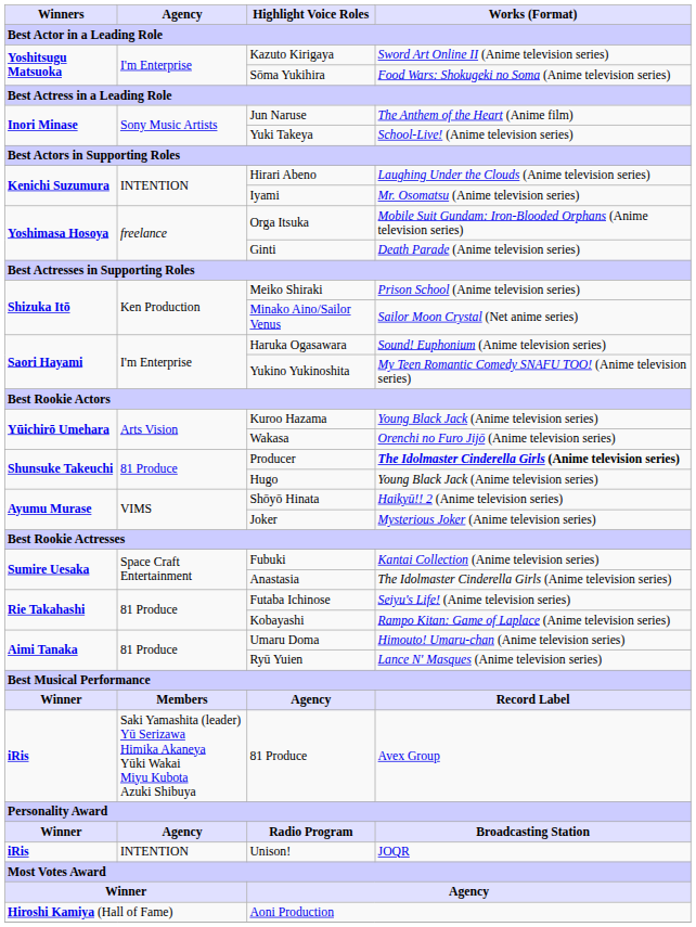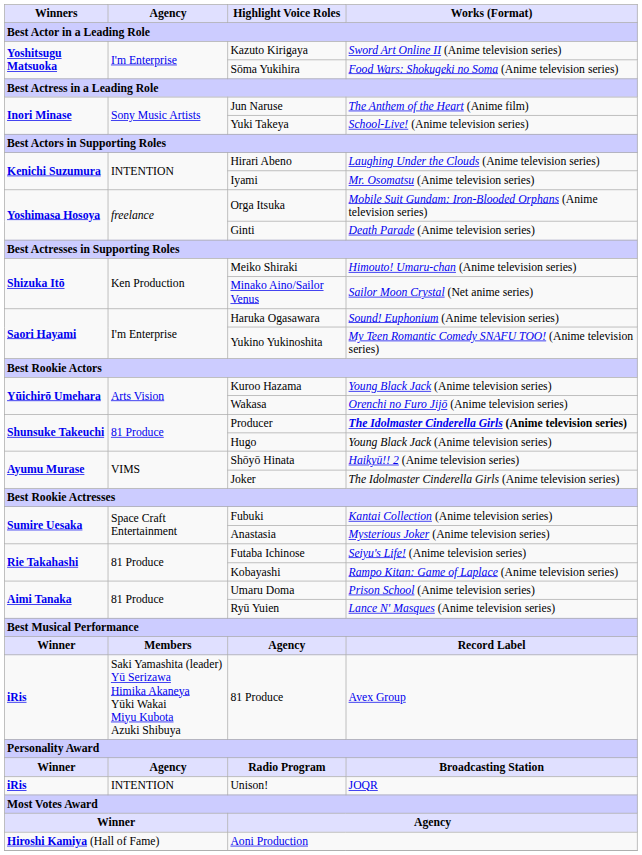Meiko Shiraki | Works (Format): Prison School (Anime television series) -> Himouto! Umaru-chan (Anime television series)
Joker | Works (Format): Mysterious Joker (Anime television series) -> The Idolmaster Cinderella Girls (Anime television series)
Anastasia | Works (Format): The Idolmaster Cinderella Girls (Anime television series) -> Mysterious Joker (Anime television series)
Umaru Doma | Works (Format): Himouto! Umaru-chan (Anime television series) -> Prison School (Anime television series)
